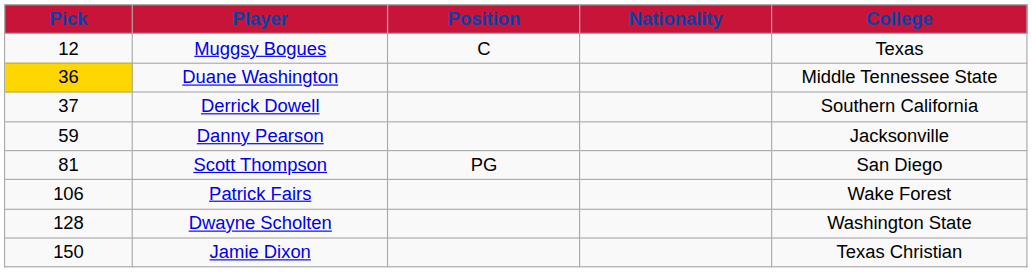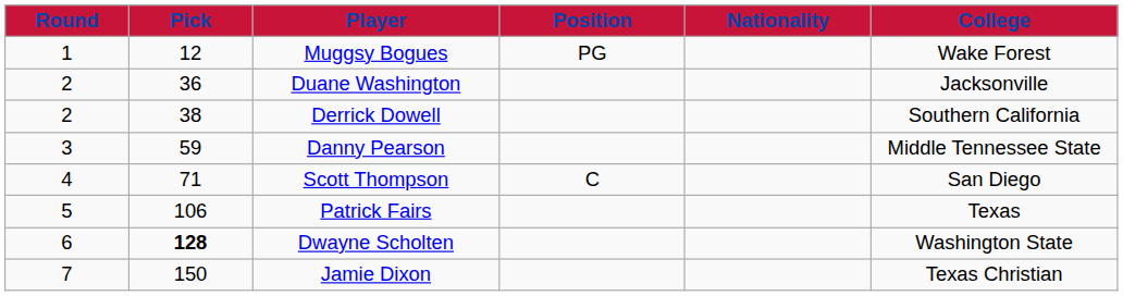+ column: Round | 1 | 2 | 2 | 3 | 4 | 5 | 6 | 7
Muggsy Bogues | Position: C -> PG
Muggsy Bogues | College: Texas -> Wake Forest
Duane Washington | Pick: gold background -> no background
Duane Washington | College: Middle Tennessee State -> Jacksonville
Derrick Dowell | Pick: 37 -> 38
Danny Pearson | College: Jacksonville -> Middle Tennessee State
Scott Thompson | Pick: 81 -> 71
Scott Thompson | Position: PG -> C
Patrick Fairs | College: Wake Forest -> Texas
Dwayne Scholten | Pick: normal -> bold
